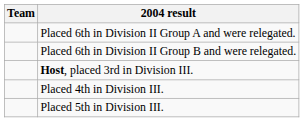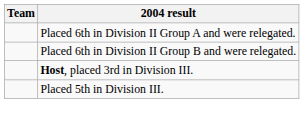- row: Placed 4th in Division III.
